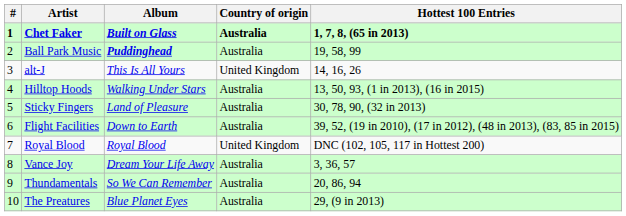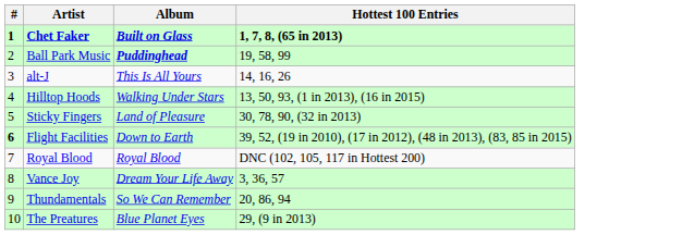- column: Country of origin | Australia | Australia | United Kingdom | Australia | Australia | Australia | United Kingdom | Australia | Australia | Australia
Flight Facilities | #: normal -> bold
